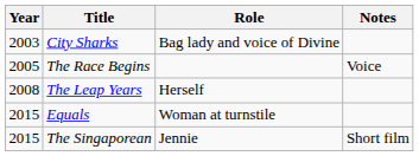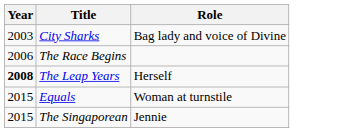- column: Notes | Voice | Short film
The Race Begins | Year: 2005 -> 2006
The Leap Years | Year: normal -> bold
